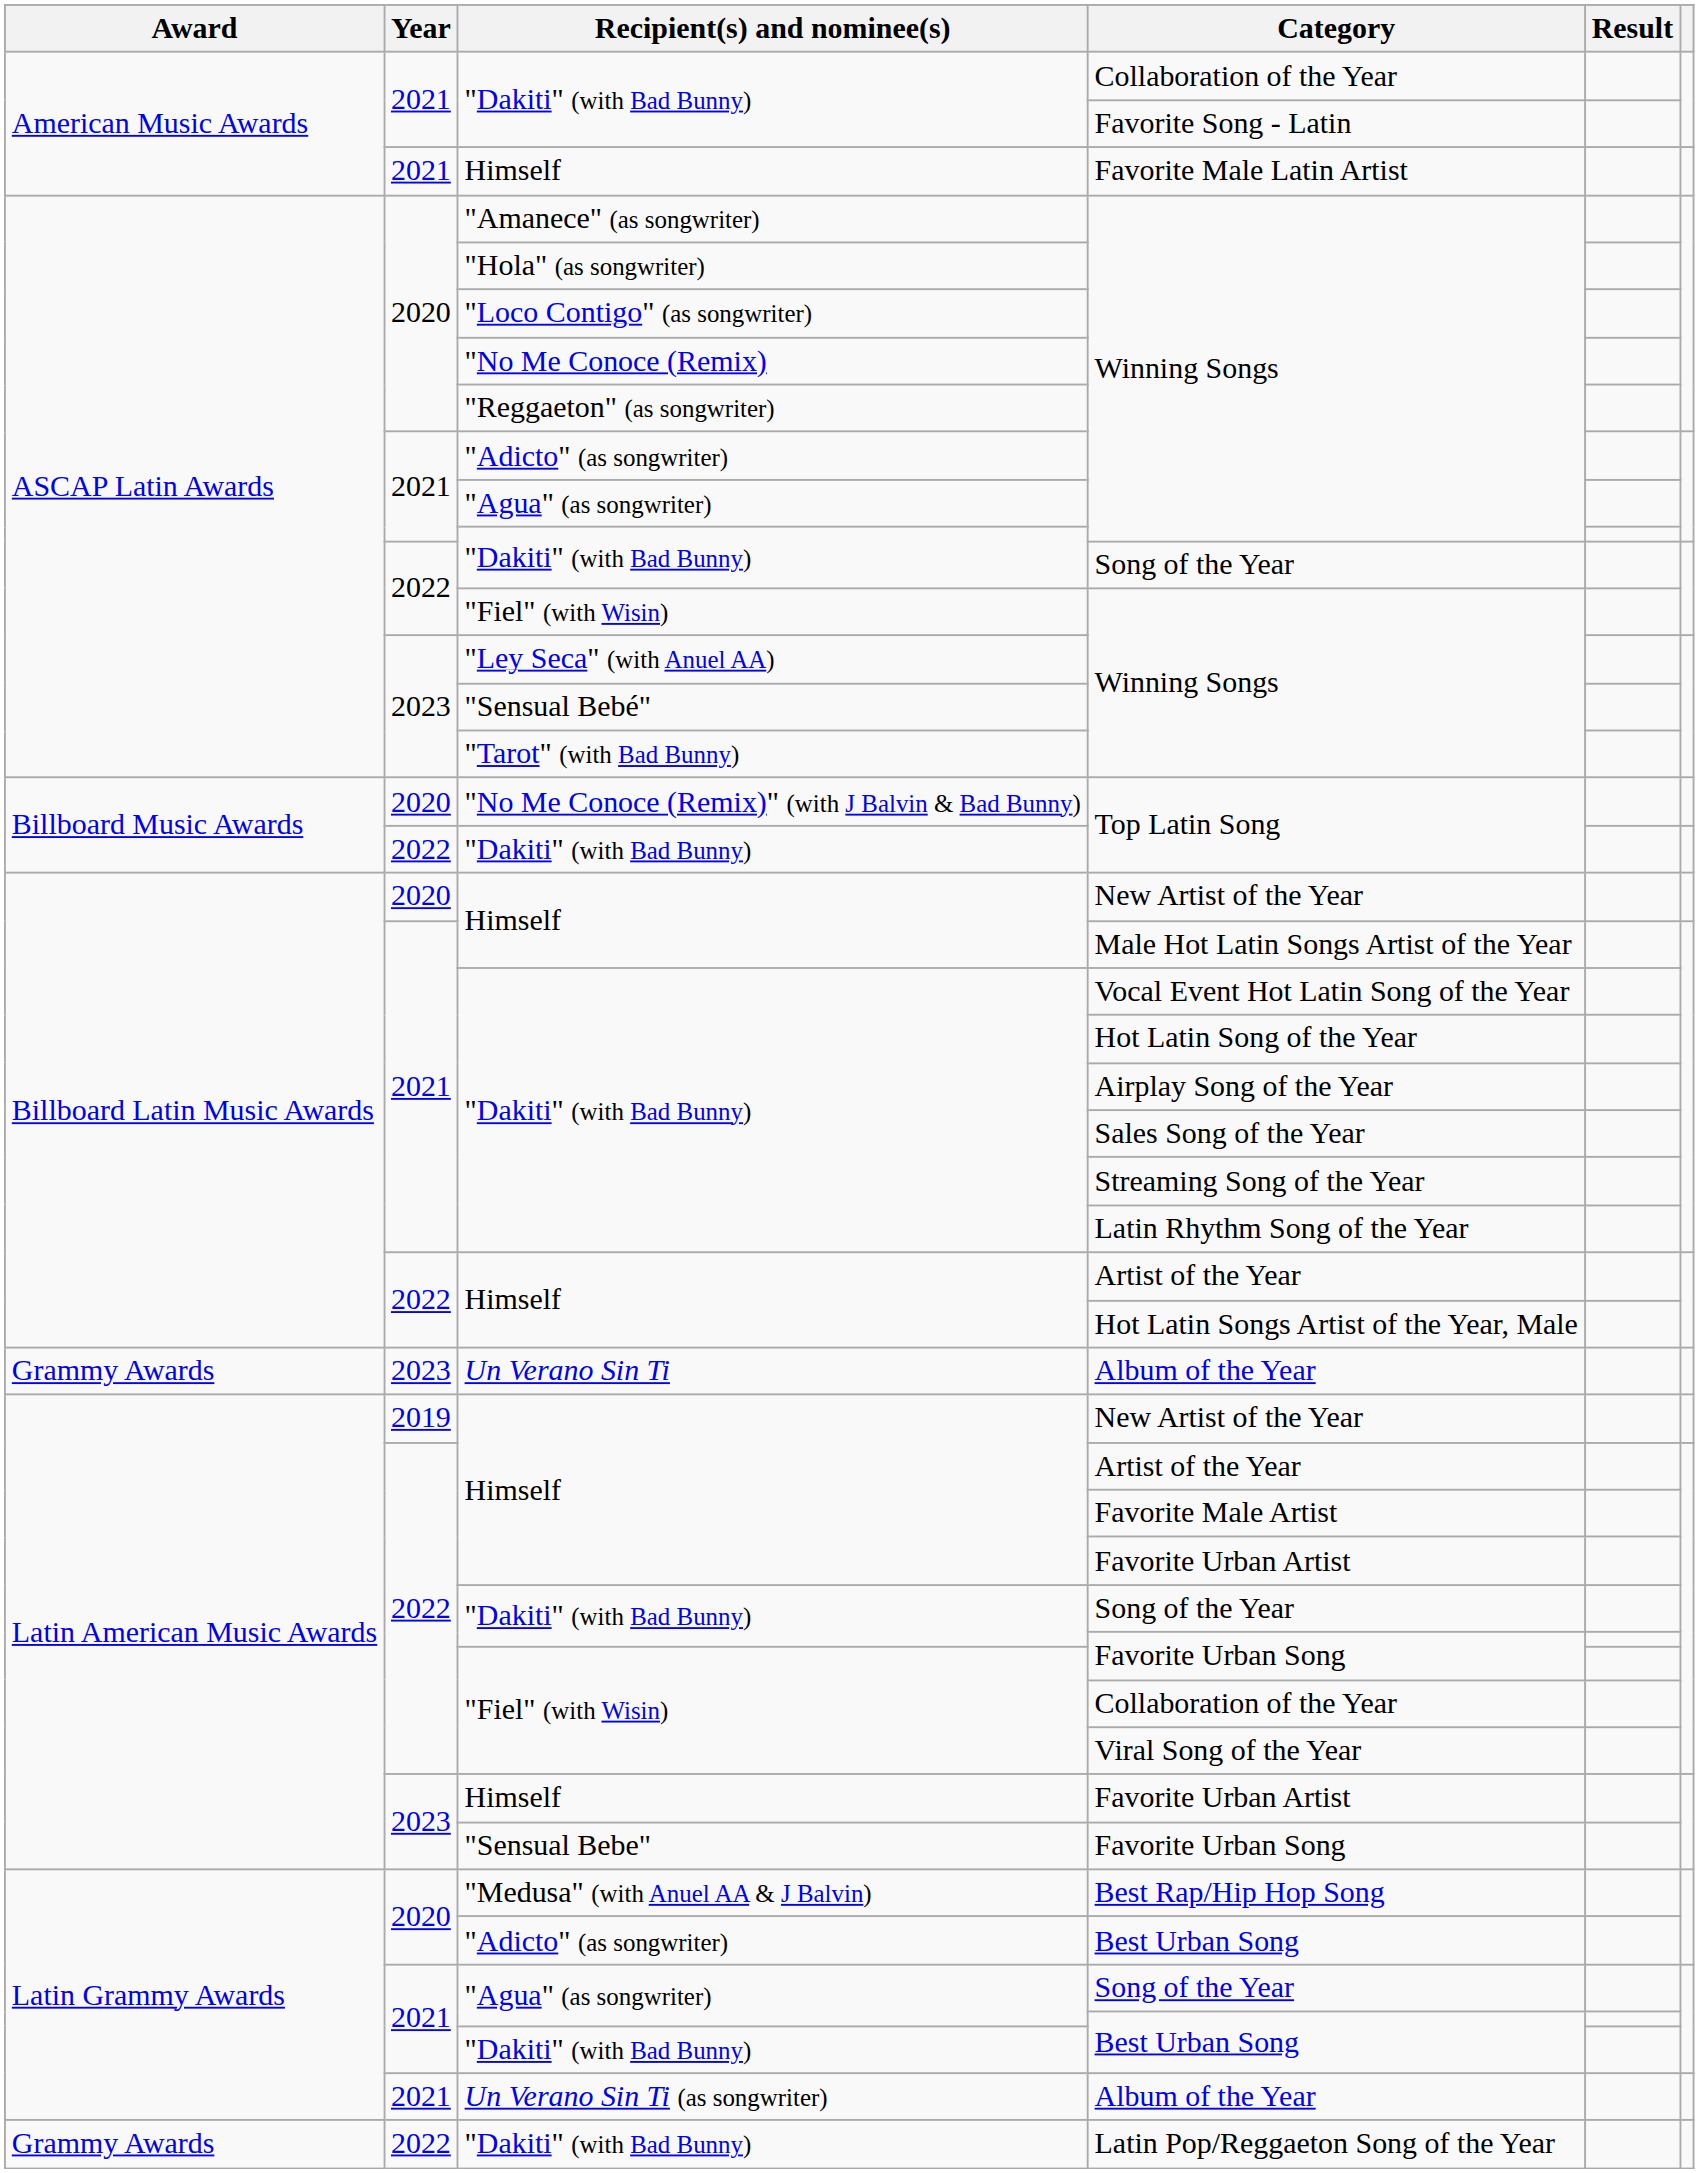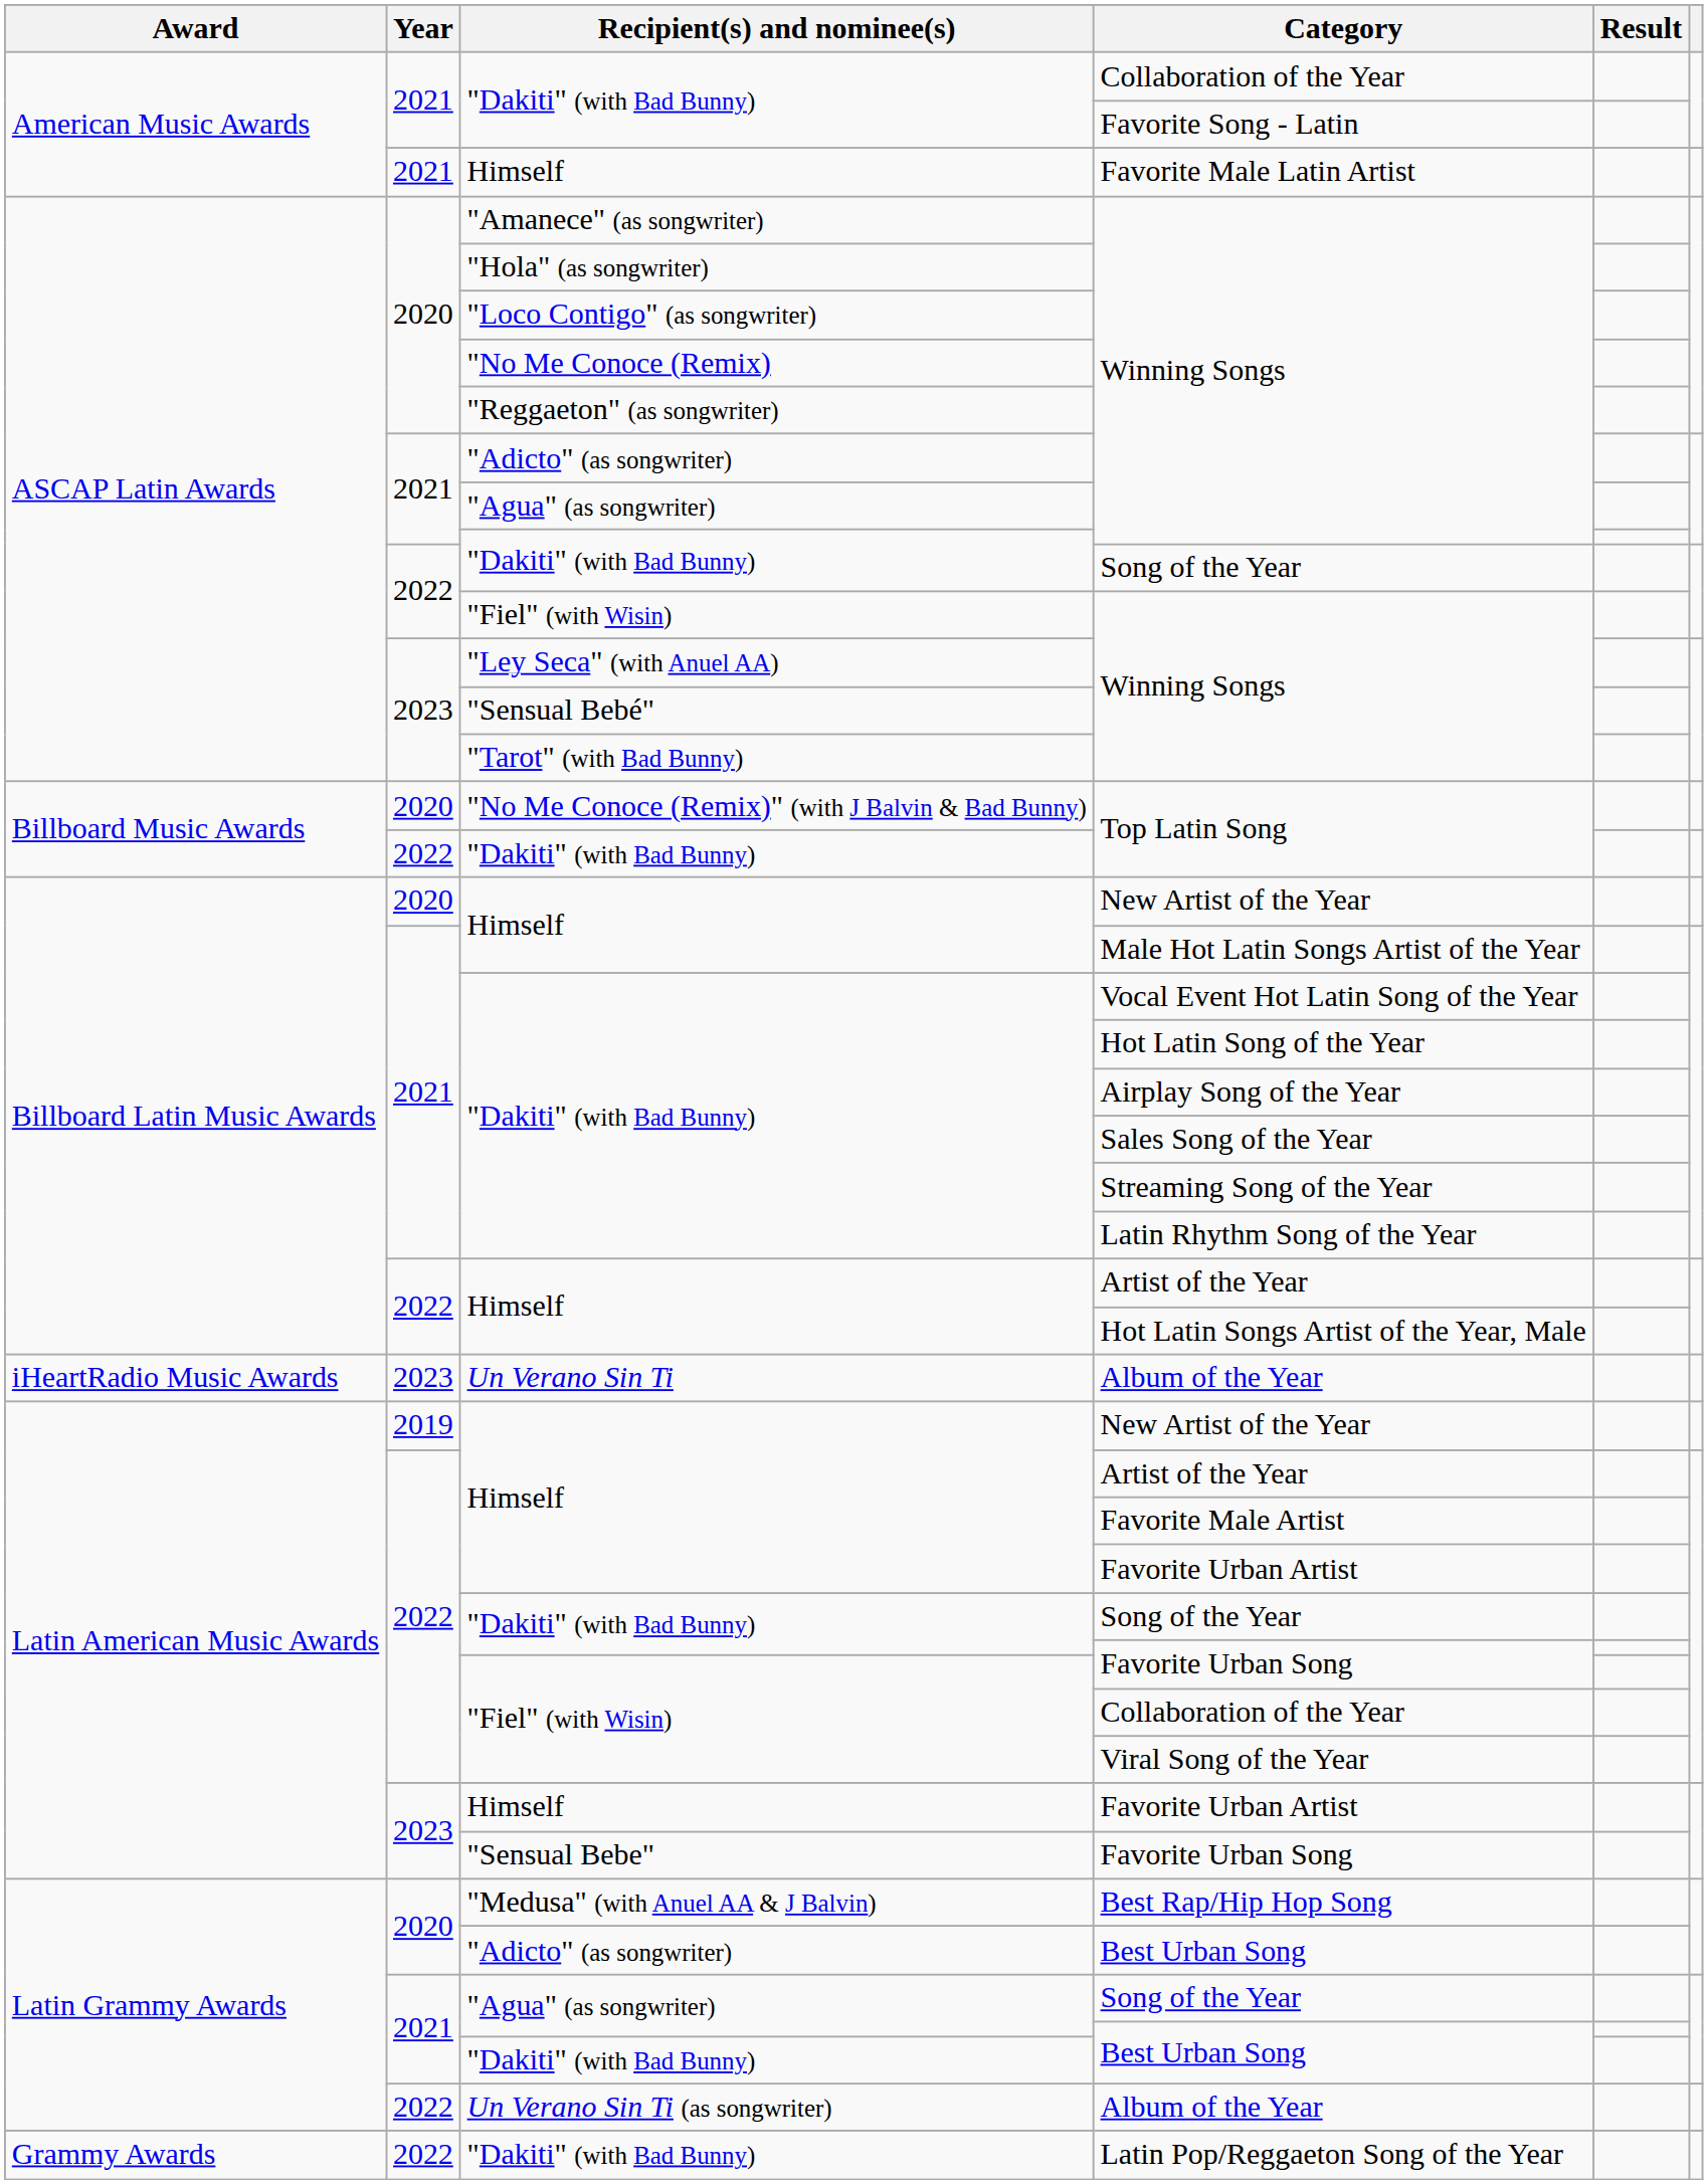Un Verano Sin Ti / Album of the Year | Award: Grammy Awards -> iHeartRadio Music Awards
Un Verano Sin Ti (as songwriter) / Album of the Year | Year: 2021 -> 2022
